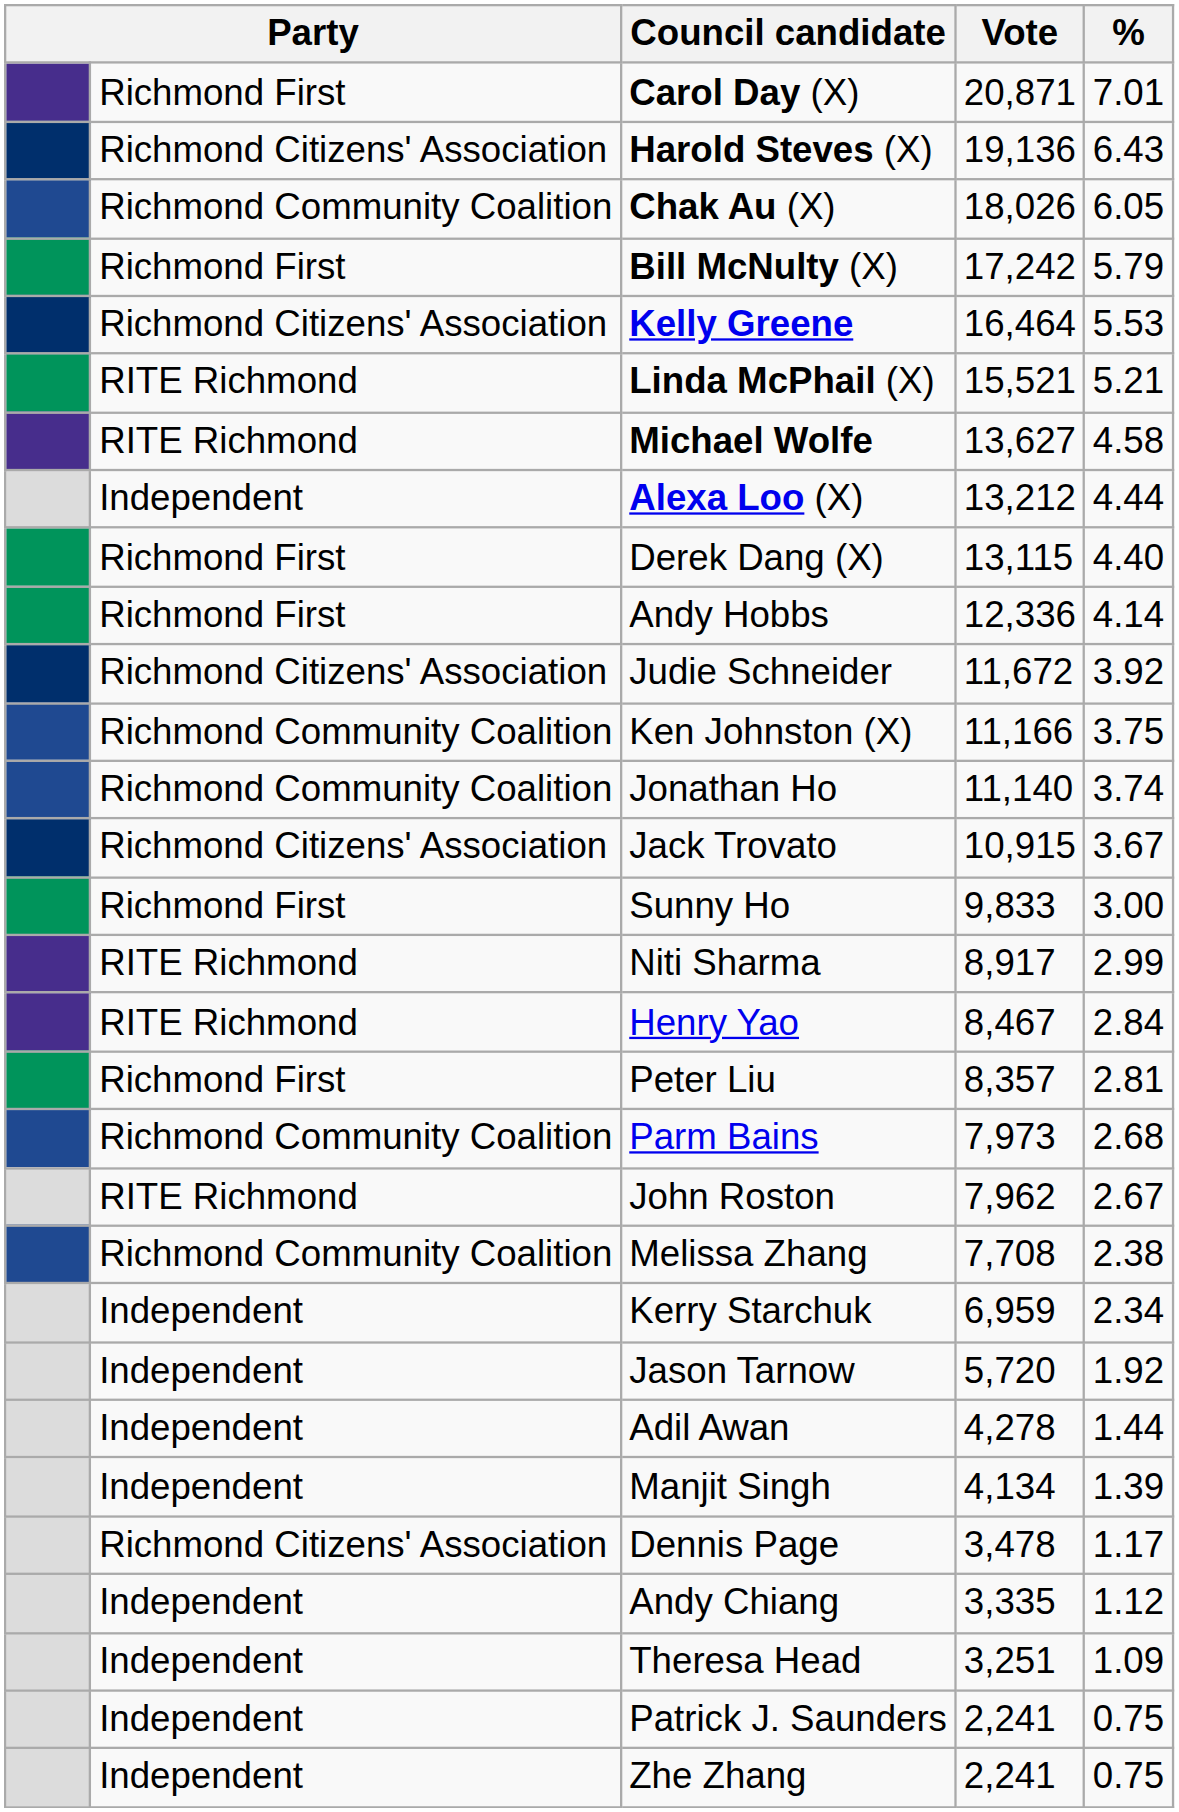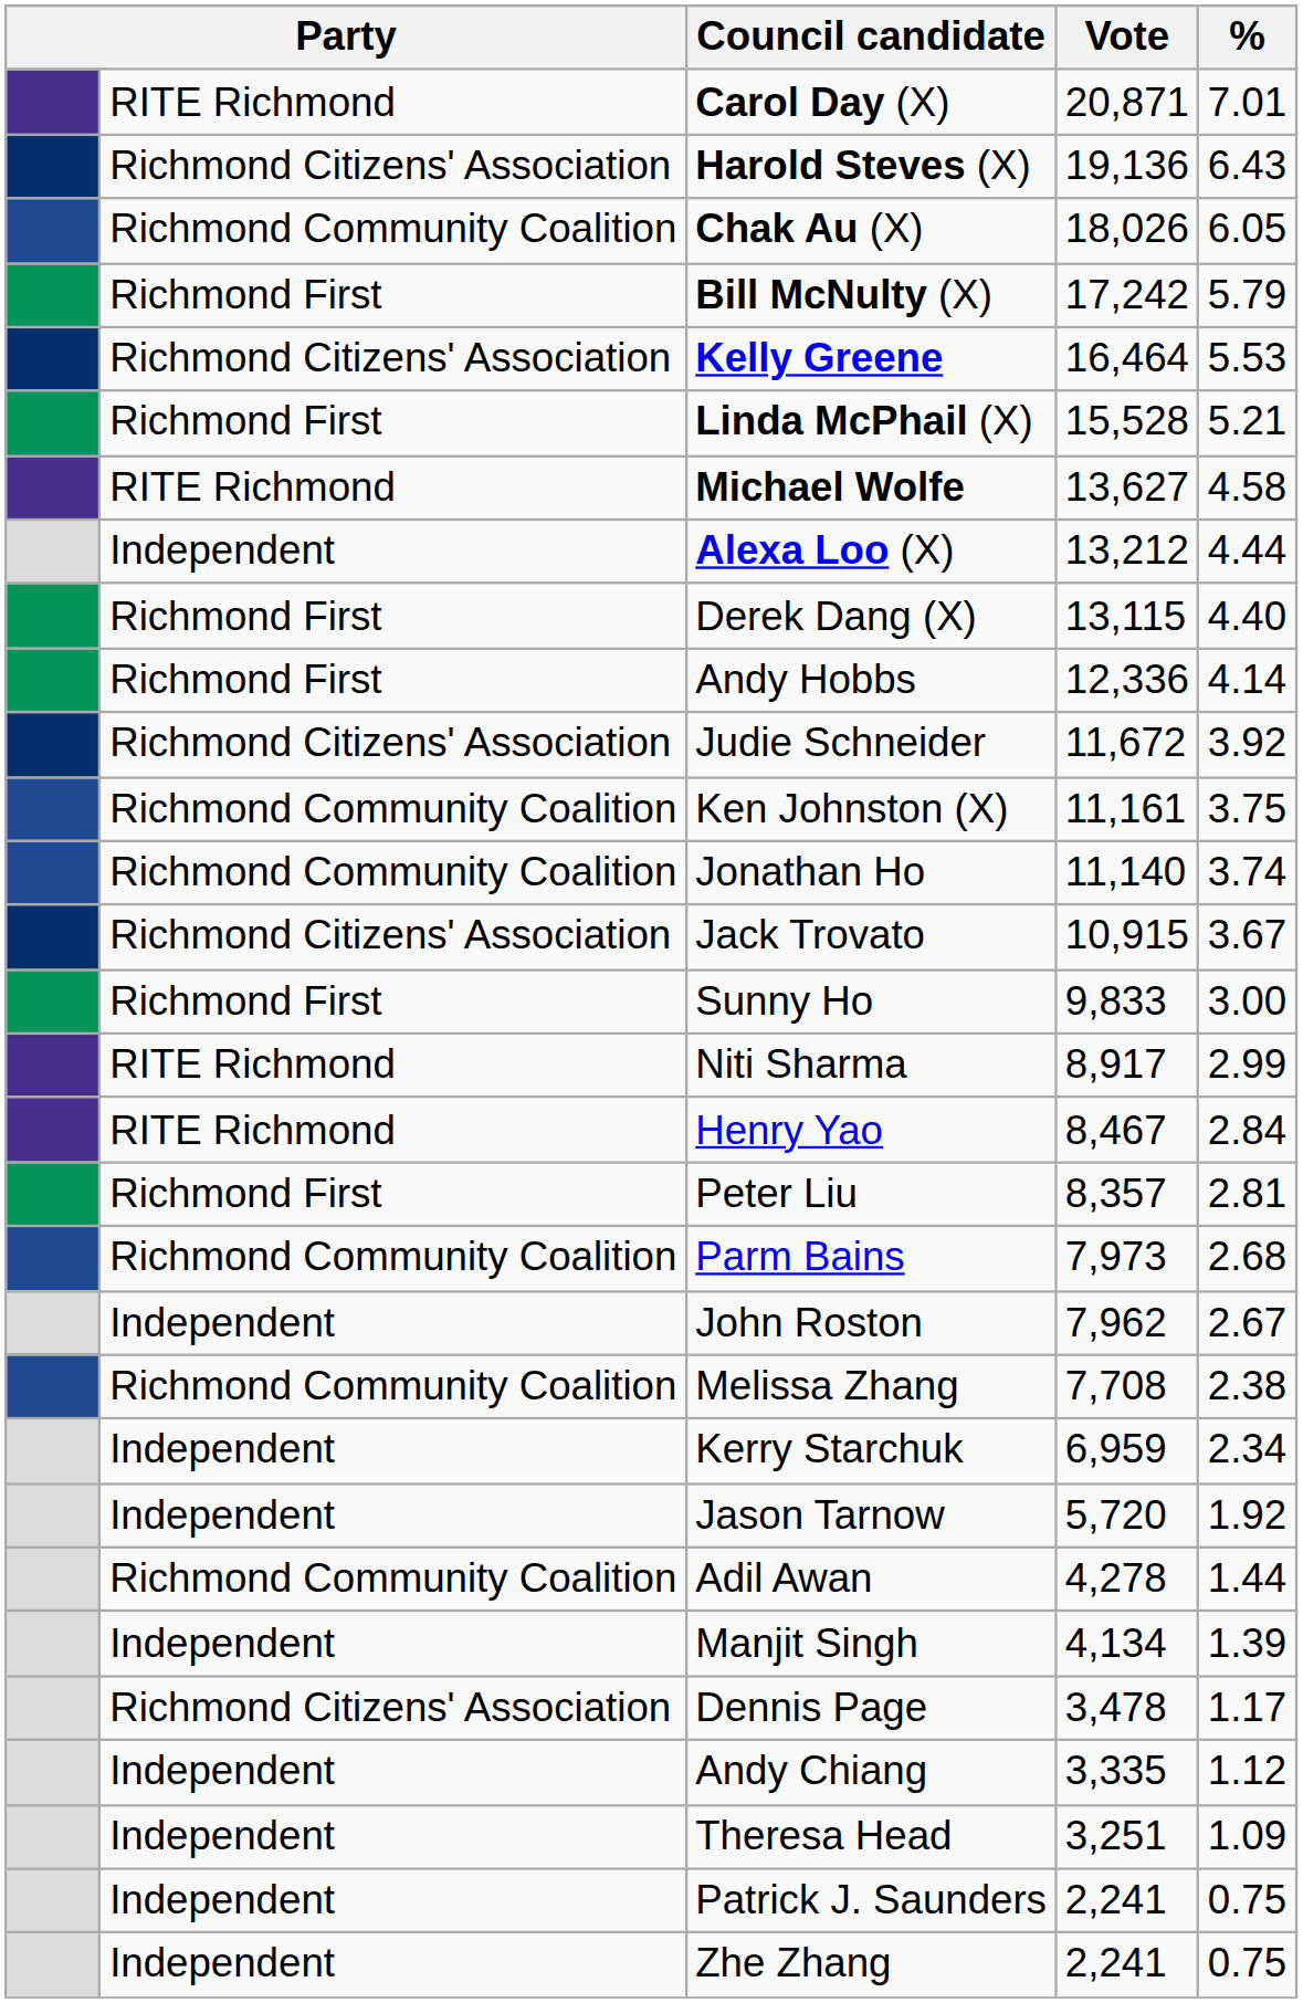Carol Day (X) | column 2: Richmond First -> RITE Richmond
Linda McPhail (X) | column 2: RITE Richmond -> Richmond First
Linda McPhail (X) | Vote: 15,521 -> 15,528
Ken Johnston (X) | Vote: 11,166 -> 11,161
John Roston | column 2: RITE Richmond -> Independent
Adil Awan | column 2: Independent -> Richmond Community Coalition
